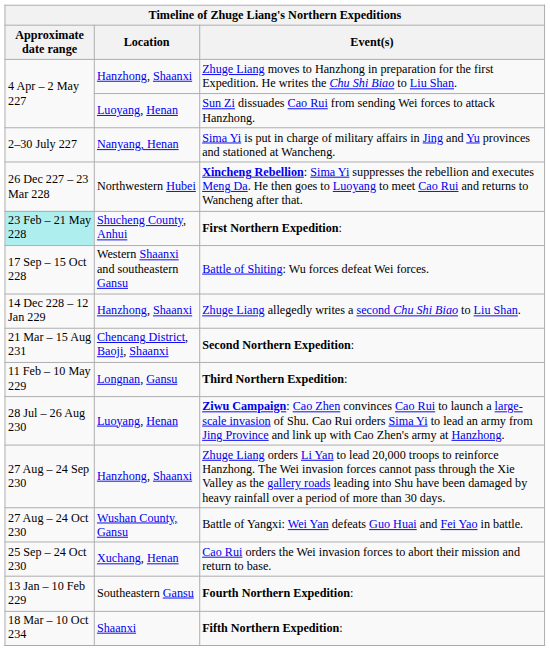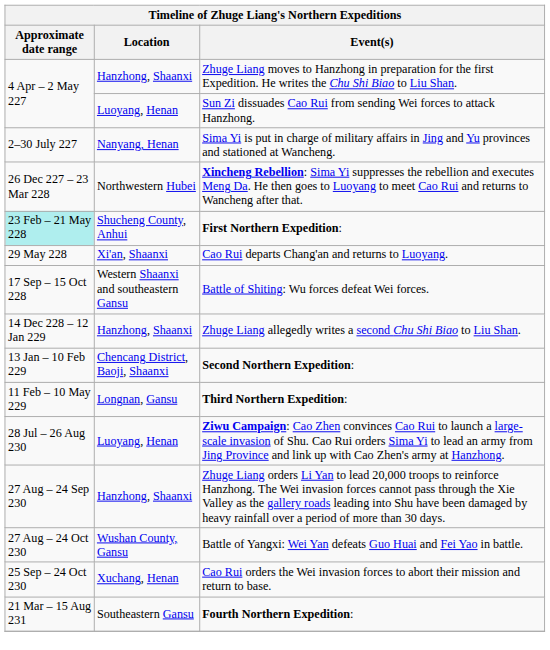+ row: 29 May 228 | Xi'an, Shaanxi | Cao Rui departs Chang'an and returns to Luoyang.
Second Northern Expedition: | Approximate date range: 21 Mar – 15 Aug 231 -> 13 Jan – 10 Feb 229
Fourth Northern Expedition: | Approximate date range: 13 Jan – 10 Feb 229 -> 21 Mar – 15 Aug 231
- row: 18 Mar – 10 Oct 234 | Shaanxi | Fifth Northern Expedition:
